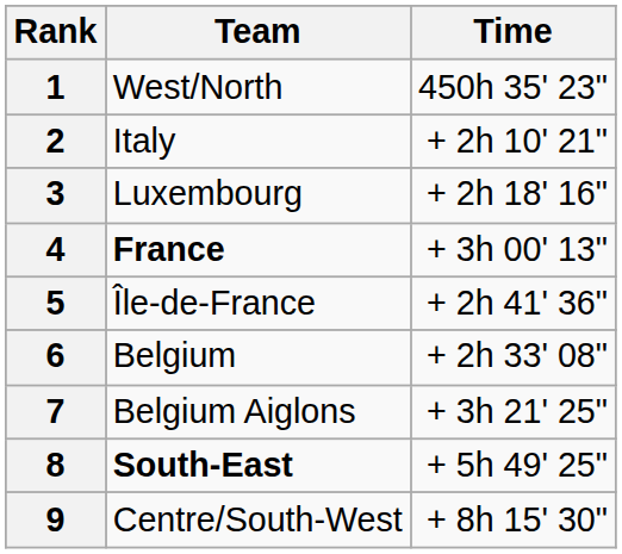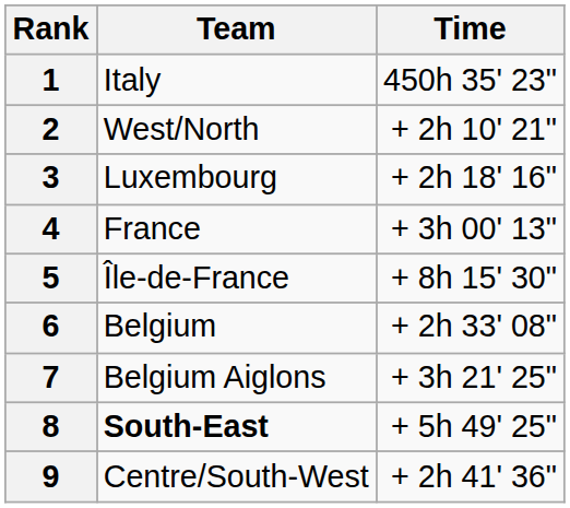1 | Team: West/North -> Italy
2 | Team: Italy -> West/North
4 | Team: bold -> normal
5 | Time: + 2h 41' 36" -> + 8h 15' 30"
9 | Time: + 8h 15' 30" -> + 2h 41' 36"
